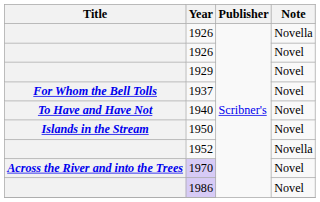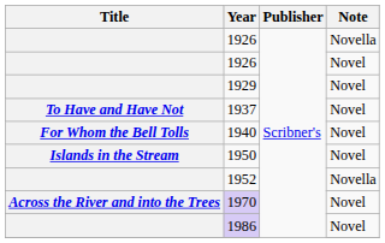1937 | Title: For Whom the Bell Tolls -> To Have and Have Not
1940 | Title: To Have and Have Not -> For Whom the Bell Tolls
